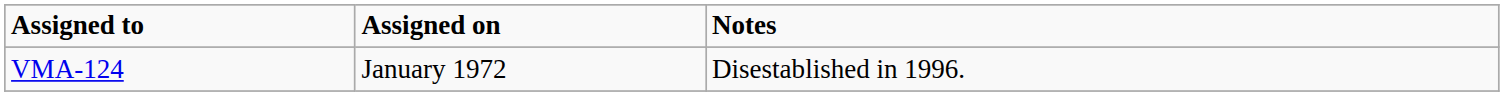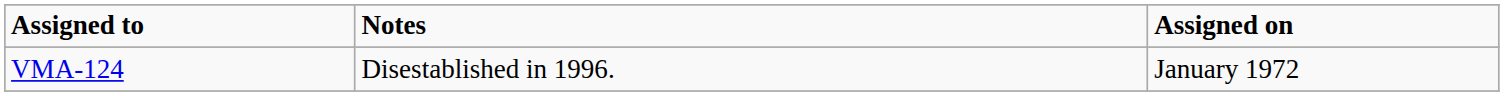columns swapped: Assigned on <-> Notes
